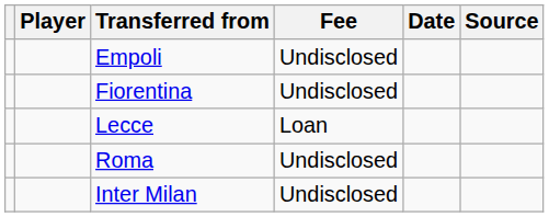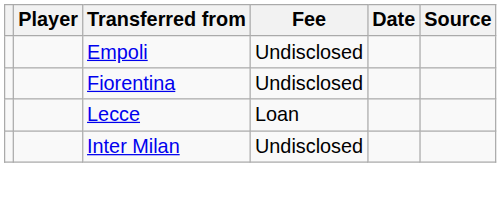- row: Roma | Undisclosed
